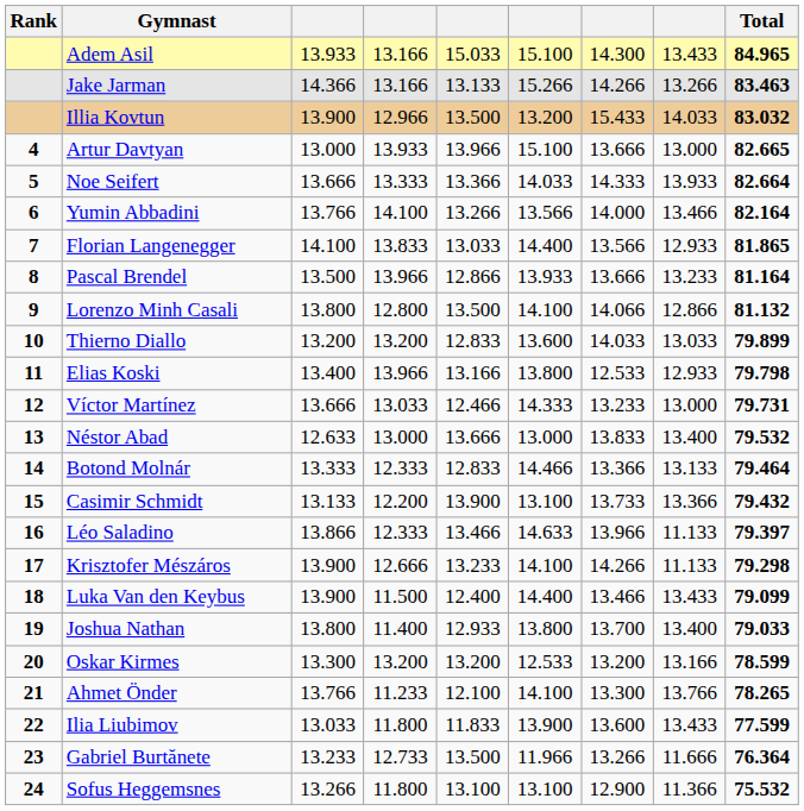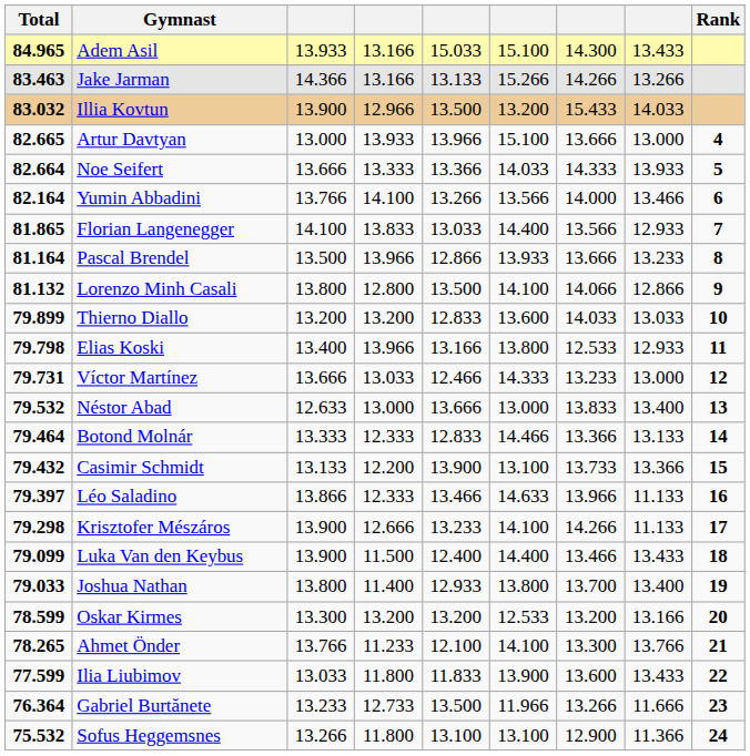columns swapped: Rank <-> Total
